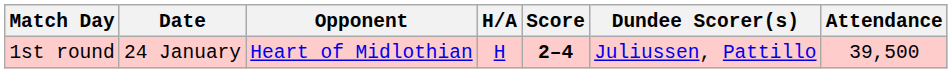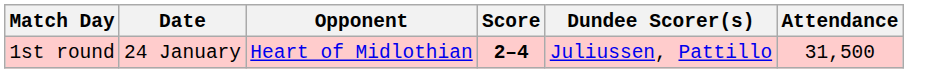- column: H/A | H
1st round | Attendance: 39,500 -> 31,500
